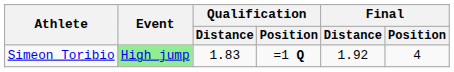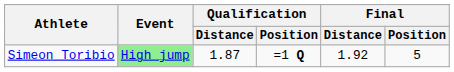Simeon Toribio | Qualification / Distance: 1.83 -> 1.87
Simeon Toribio | Final / Position: 4 -> 5
